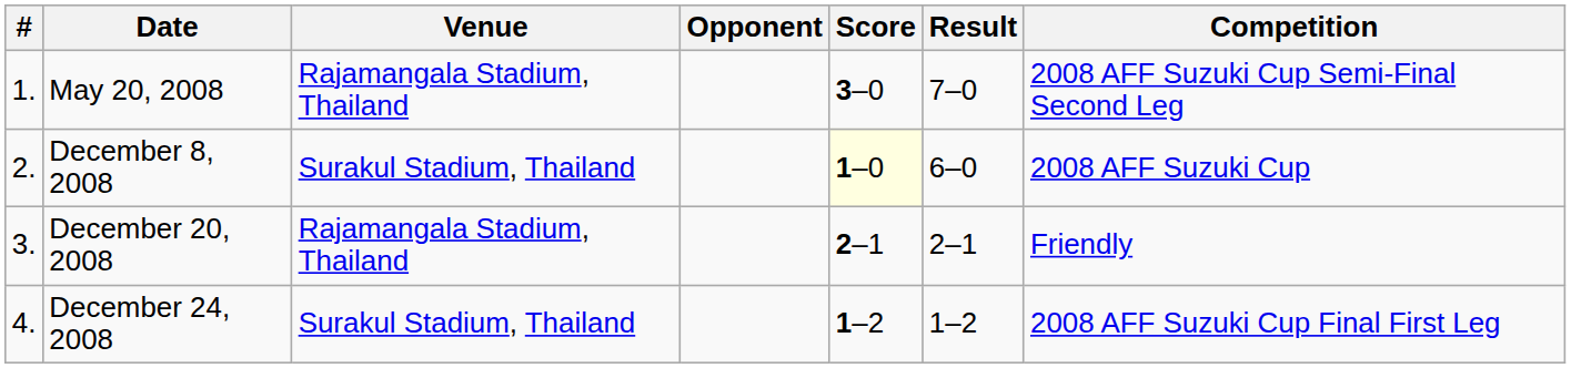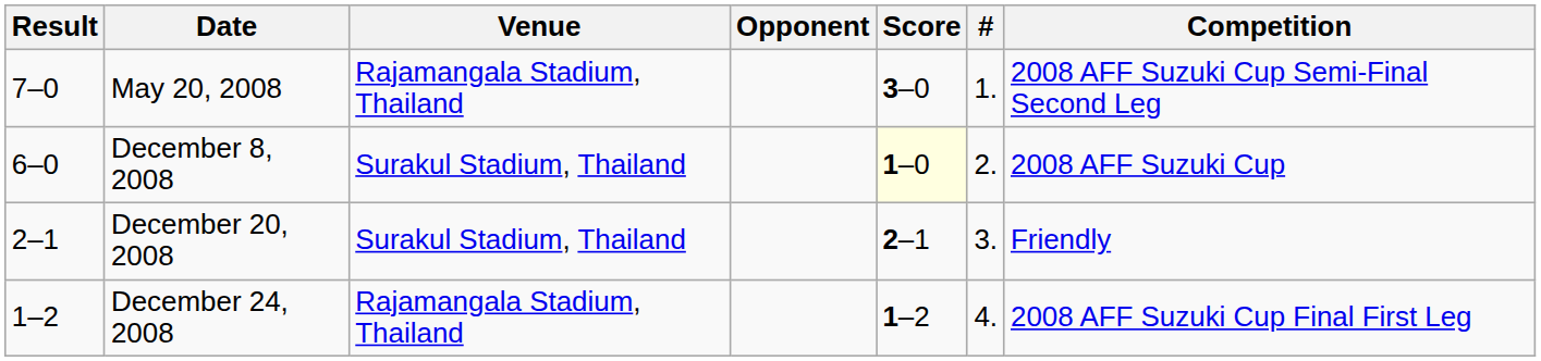columns swapped: # <-> Result
December 20, 2008 | Venue: Rajamangala Stadium, Thailand -> Surakul Stadium, Thailand
December 24, 2008 | Venue: Surakul Stadium, Thailand -> Rajamangala Stadium, Thailand
